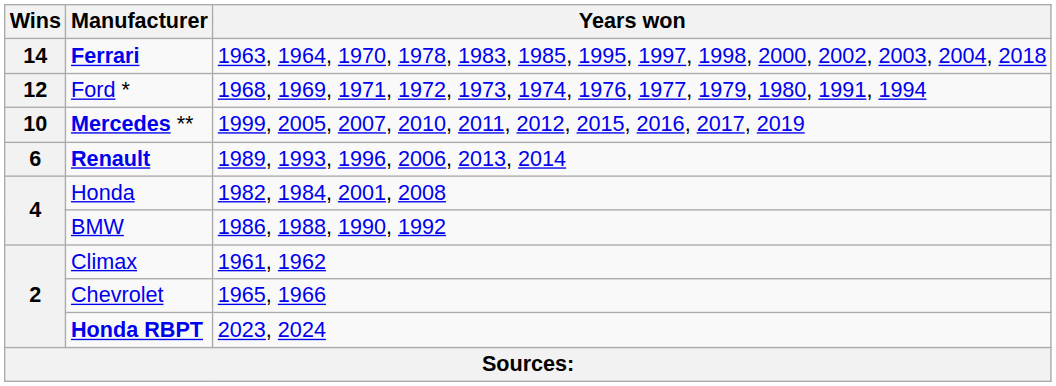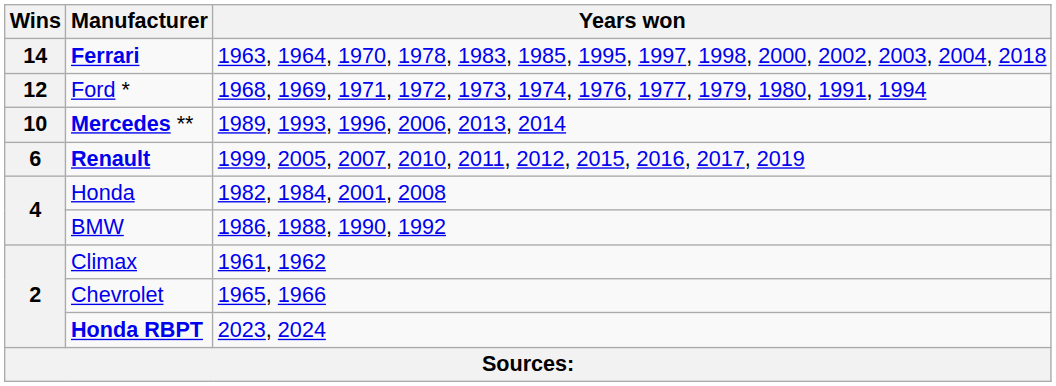Mercedes ** | Years won: 1999, 2005, 2007, 2010, 2011, 2012, 2015, 2016, 2017, 2019 -> 1989, 1993, 1996, 2006, 2013, 2014
Renault | Years won: 1989, 1993, 1996, 2006, 2013, 2014 -> 1999, 2005, 2007, 2010, 2011, 2012, 2015, 2016, 2017, 2019
